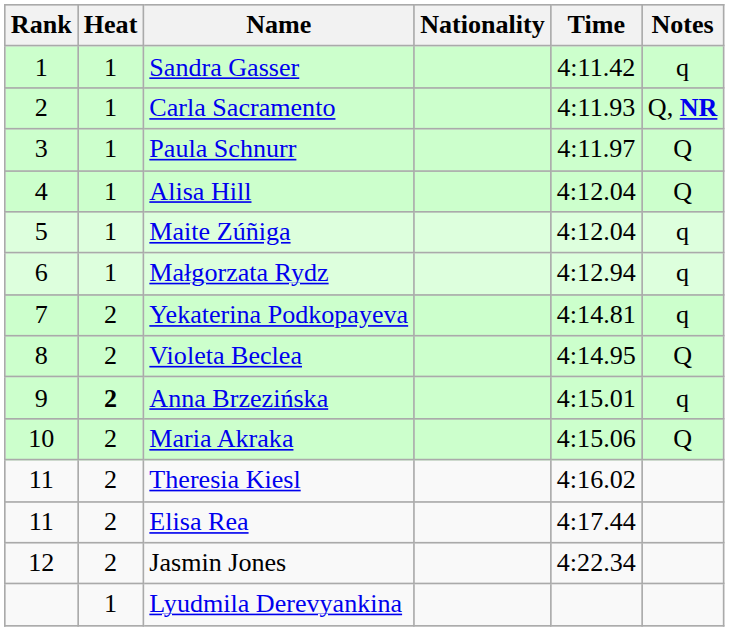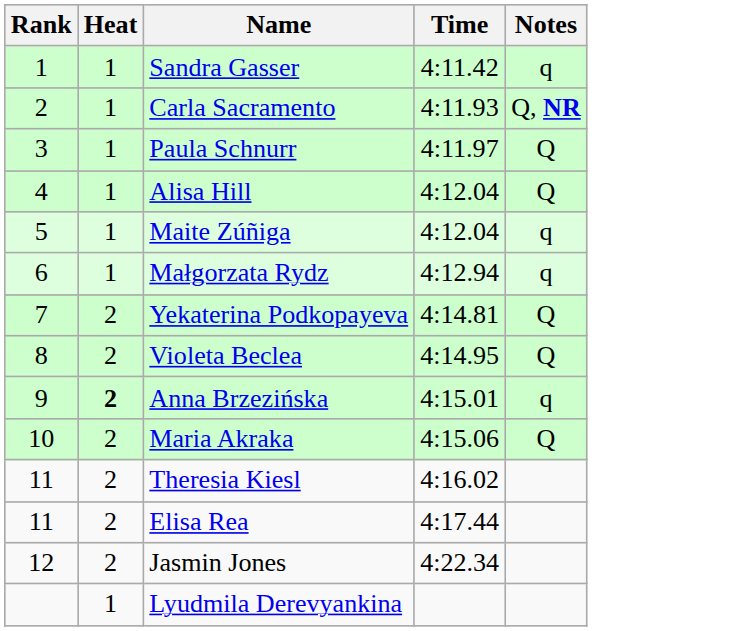- column: Nationality
Yekaterina Podkopayeva | Notes: q -> Q
